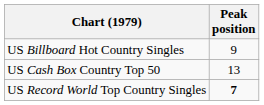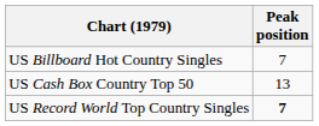US Billboard Hot Country Singles | Peak position: 9 -> 7
